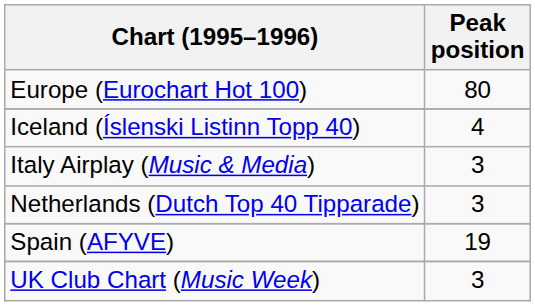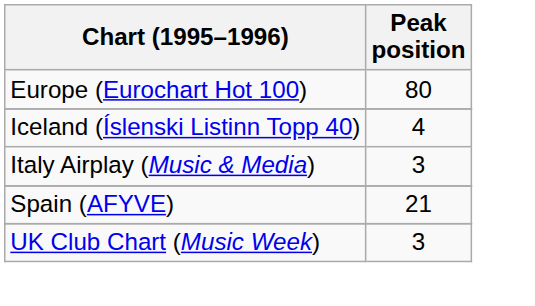- row: Netherlands (Dutch Top 40 Tipparade) | 3
Spain (AFYVE) | Peak position: 19 -> 21
